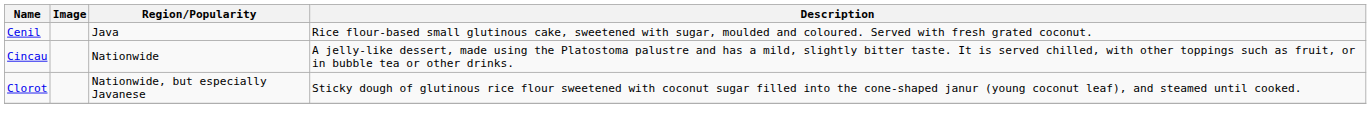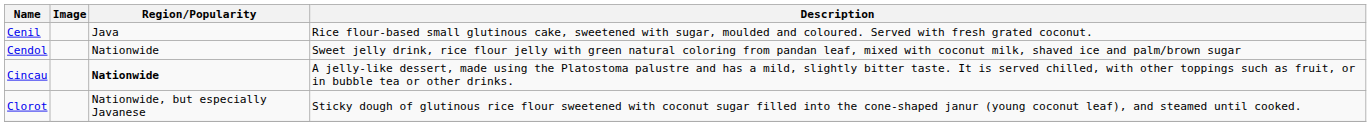+ row: Cendol | Nationwide | Sweet jelly drink, rice flour jelly with green natural coloring from pandan leaf, mixed with coconut milk, shaved ice and palm/brown sugar
Cincau | Region/Popularity: normal -> bold
